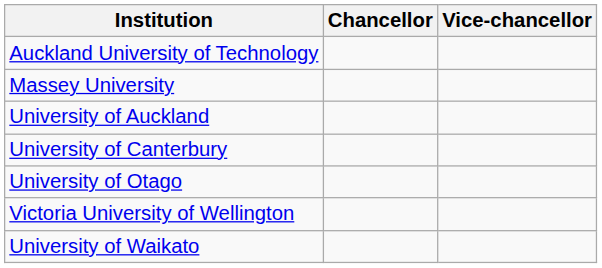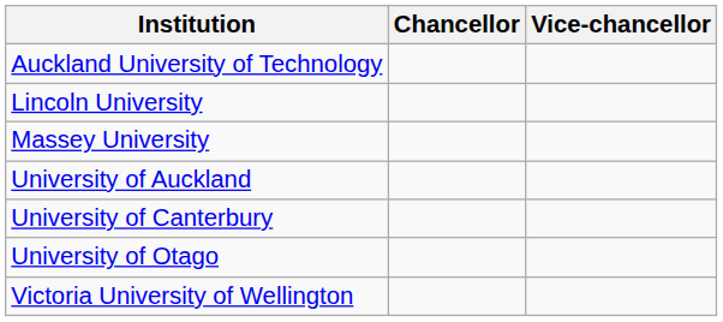+ row: Lincoln University
- row: University of Waikato
